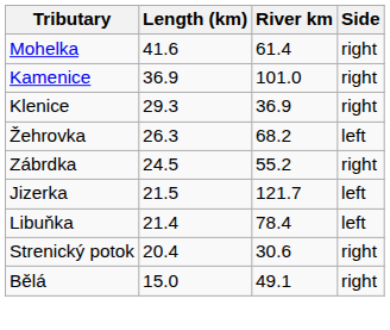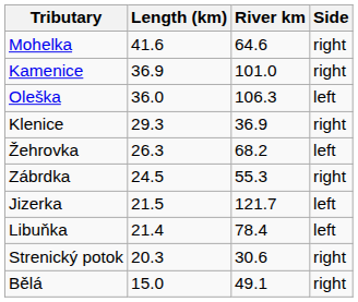Mohelka | River km: 61.4 -> 64.6
+ row: Oleška | 36.0 | 106.3 | left
Zábrdka | River km: 55.2 -> 55.3
Strenický potok | Length (km): 20.4 -> 20.3
